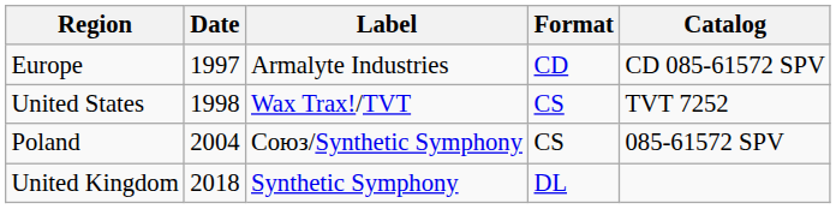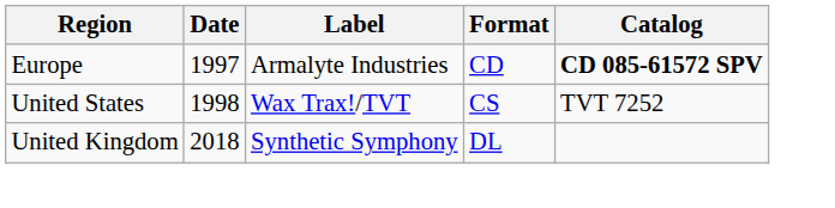Europe | Catalog: normal -> bold
- row: Poland | 2004 | Союз/Synthetic Symphony | CS | 085-61572 SPV
